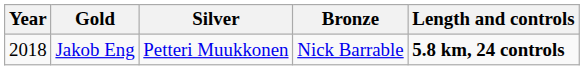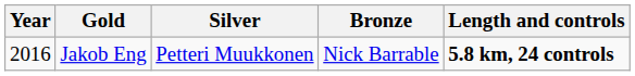Jakob Eng | Year: 2018 -> 2016
